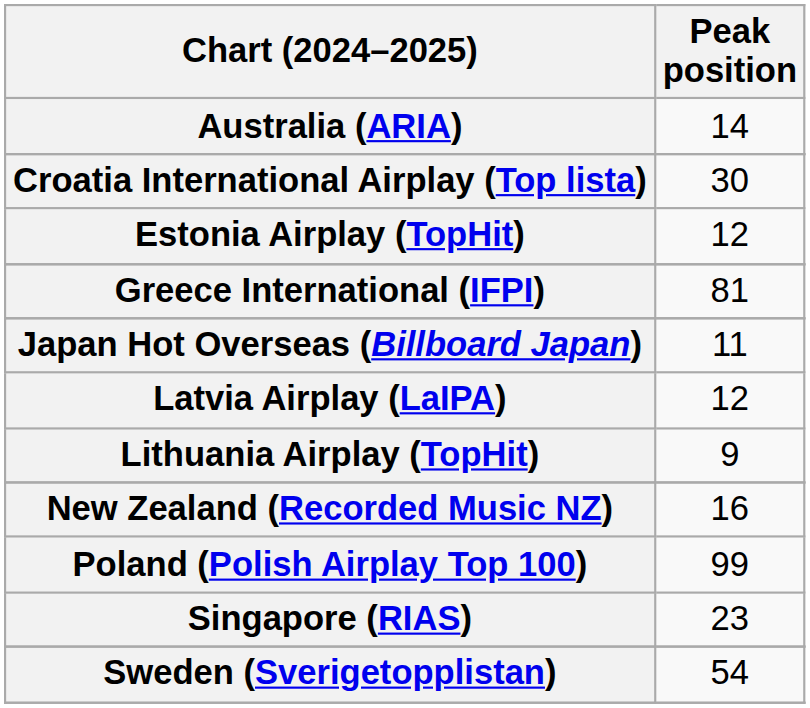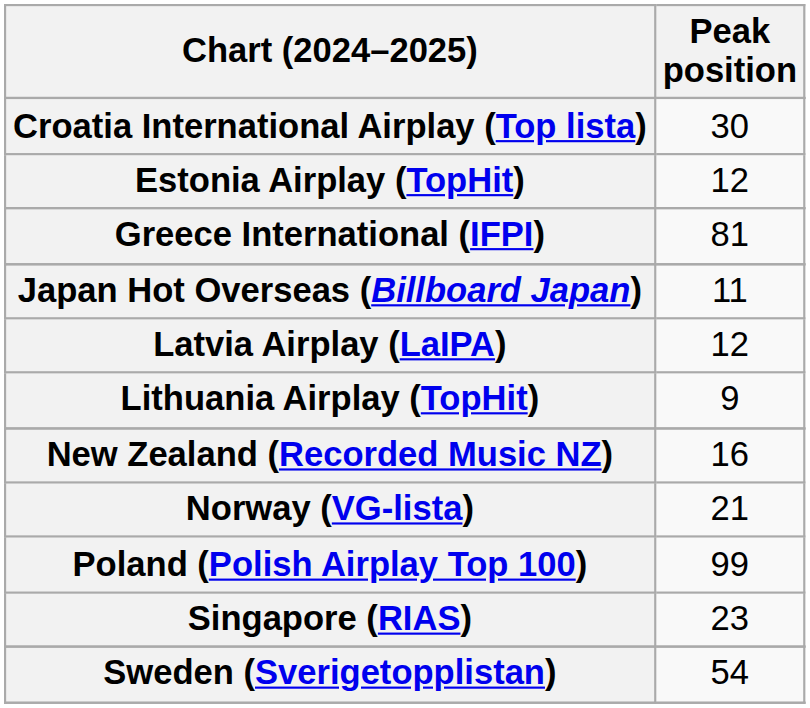- row: Australia (ARIA) | 14
+ row: Norway (VG-lista) | 21
